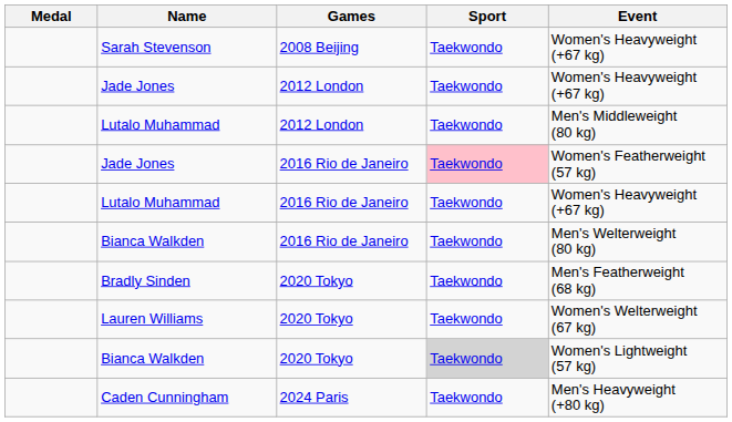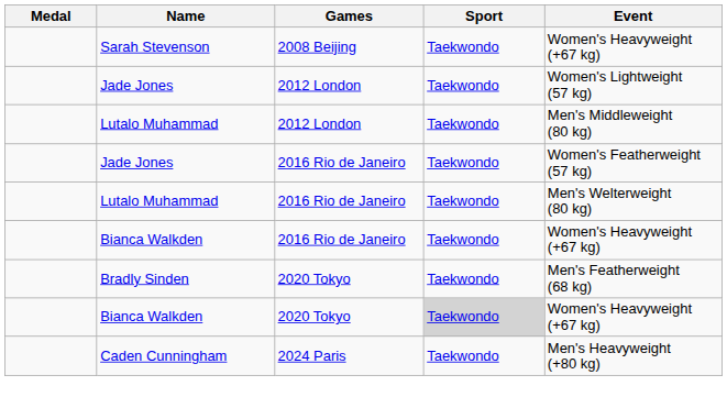Jade Jones / 2012 London | Event: Women's Heavyweight (+67 kg) -> Women's Lightweight (57 kg)
Jade Jones / 2016 Rio de Janeiro | Sport: pink background -> no background
Lutalo Muhammad / 2016 Rio de Janeiro | Event: Women's Heavyweight (+67 kg) -> Men's Welterweight (80 kg)
Bianca Walkden / 2016 Rio de Janeiro | Event: Men's Welterweight (80 kg) -> Women's Heavyweight (+67 kg)
- row: Lauren Williams | 2020 Tokyo | Taekwondo | Women's Welterweight (67 kg)
Bianca Walkden / 2020 Tokyo | Event: Women's Lightweight (57 kg) -> Women's Heavyweight (+67 kg)
